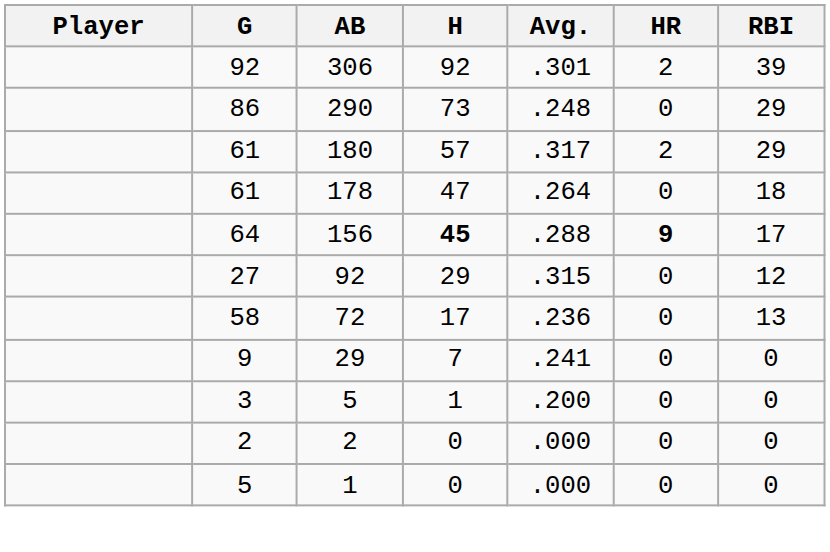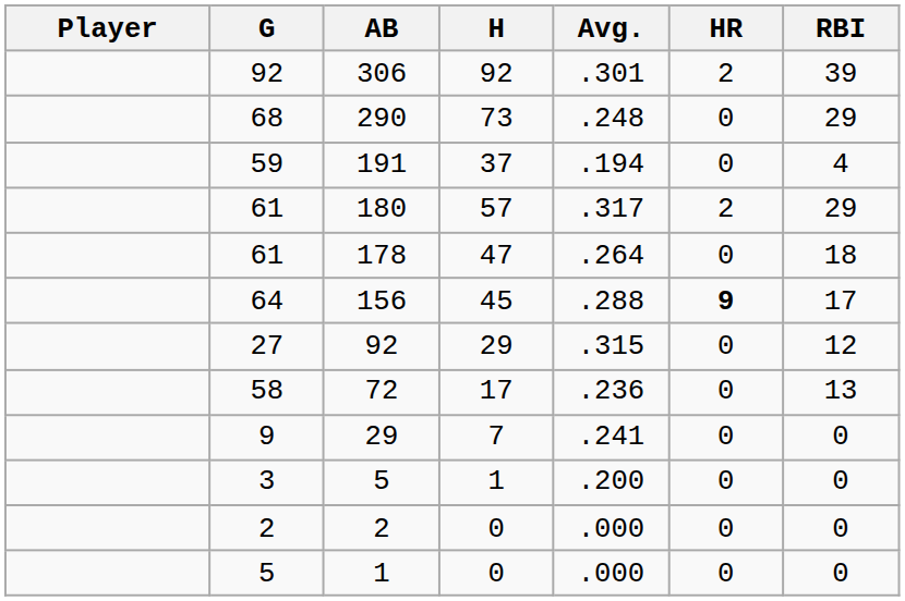290 | G: 86 -> 68
+ row: 59 | 191 | 37 | .194 | 0 | 4
156 | H: bold -> normal
